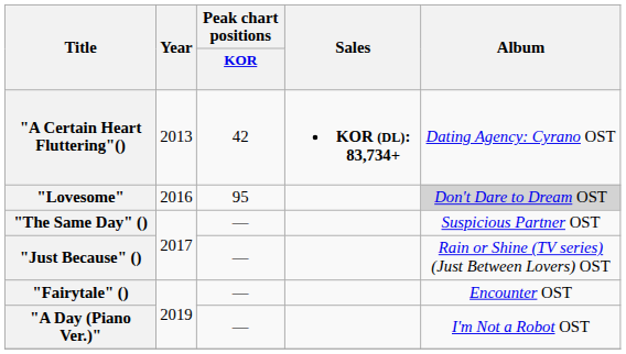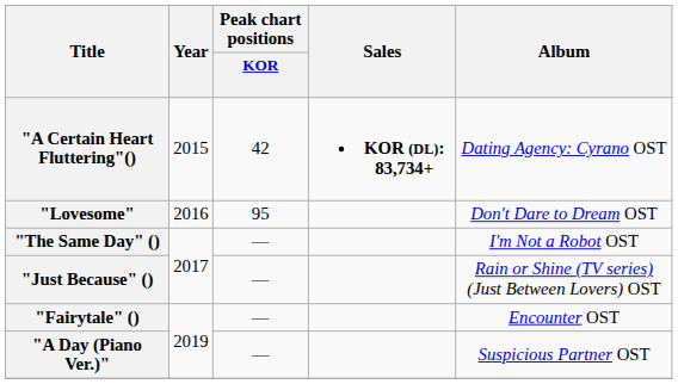"A Certain Heart Fluttering"() | Year: 2013 -> 2015
"Lovesome" | Album: lightgrey background -> no background
"The Same Day" () | Album: Suspicious Partner OST -> I'm Not a Robot OST
"A Day (Piano Ver.)" | Album: I'm Not a Robot OST -> Suspicious Partner OST
